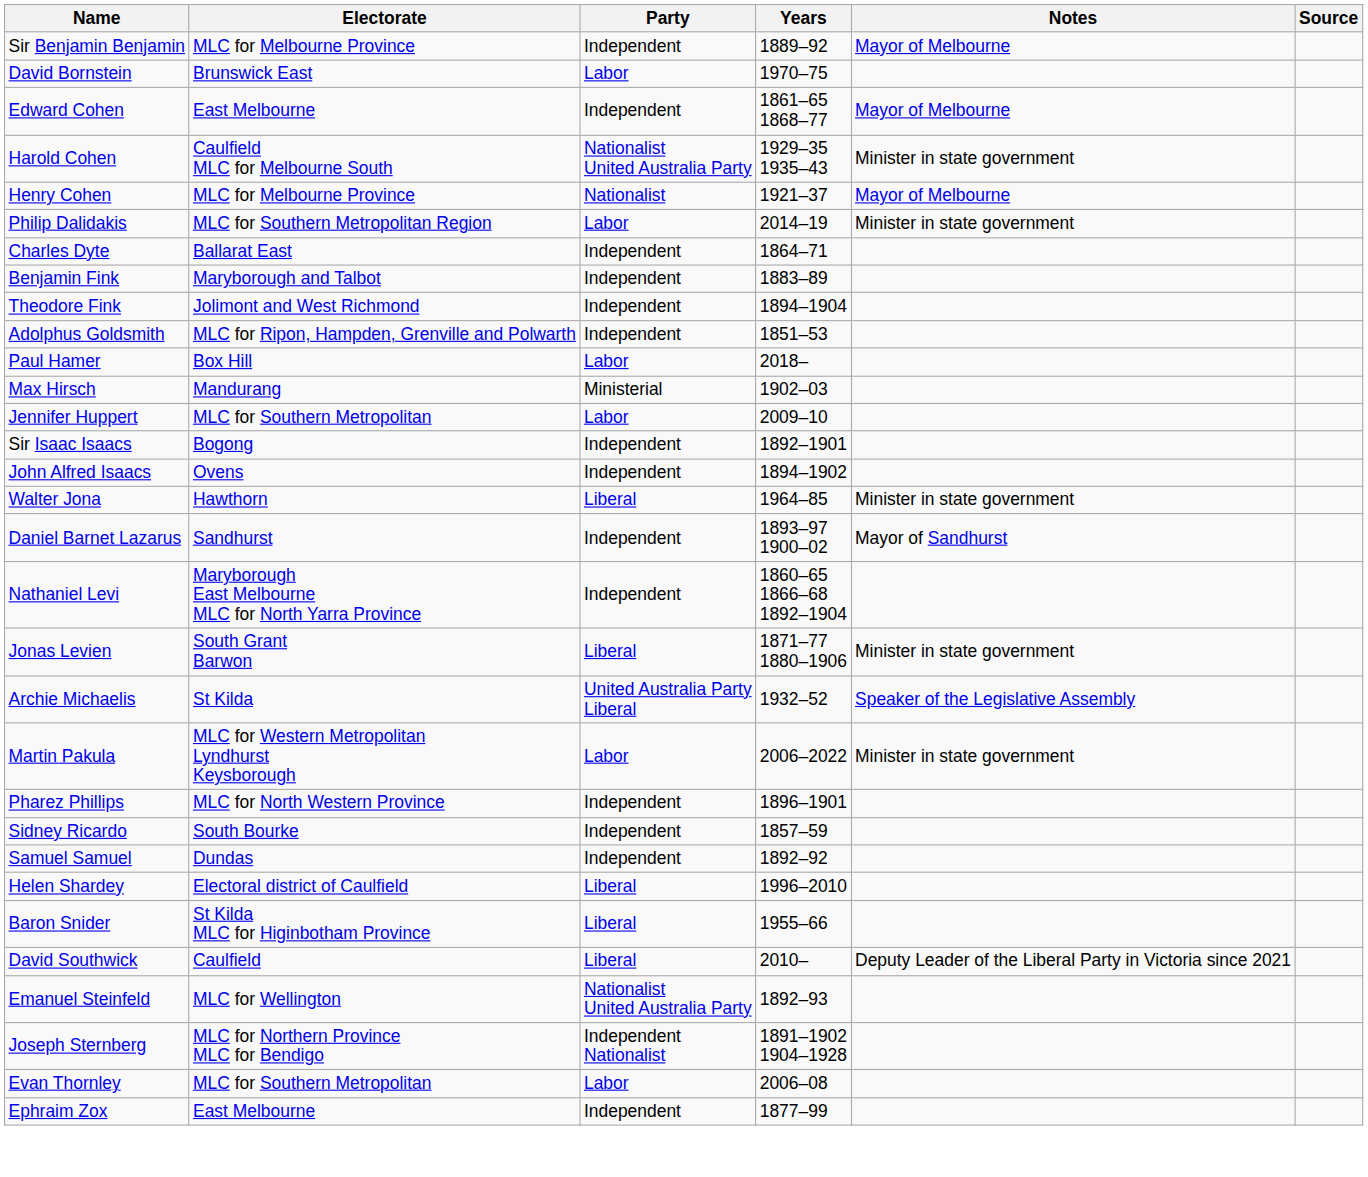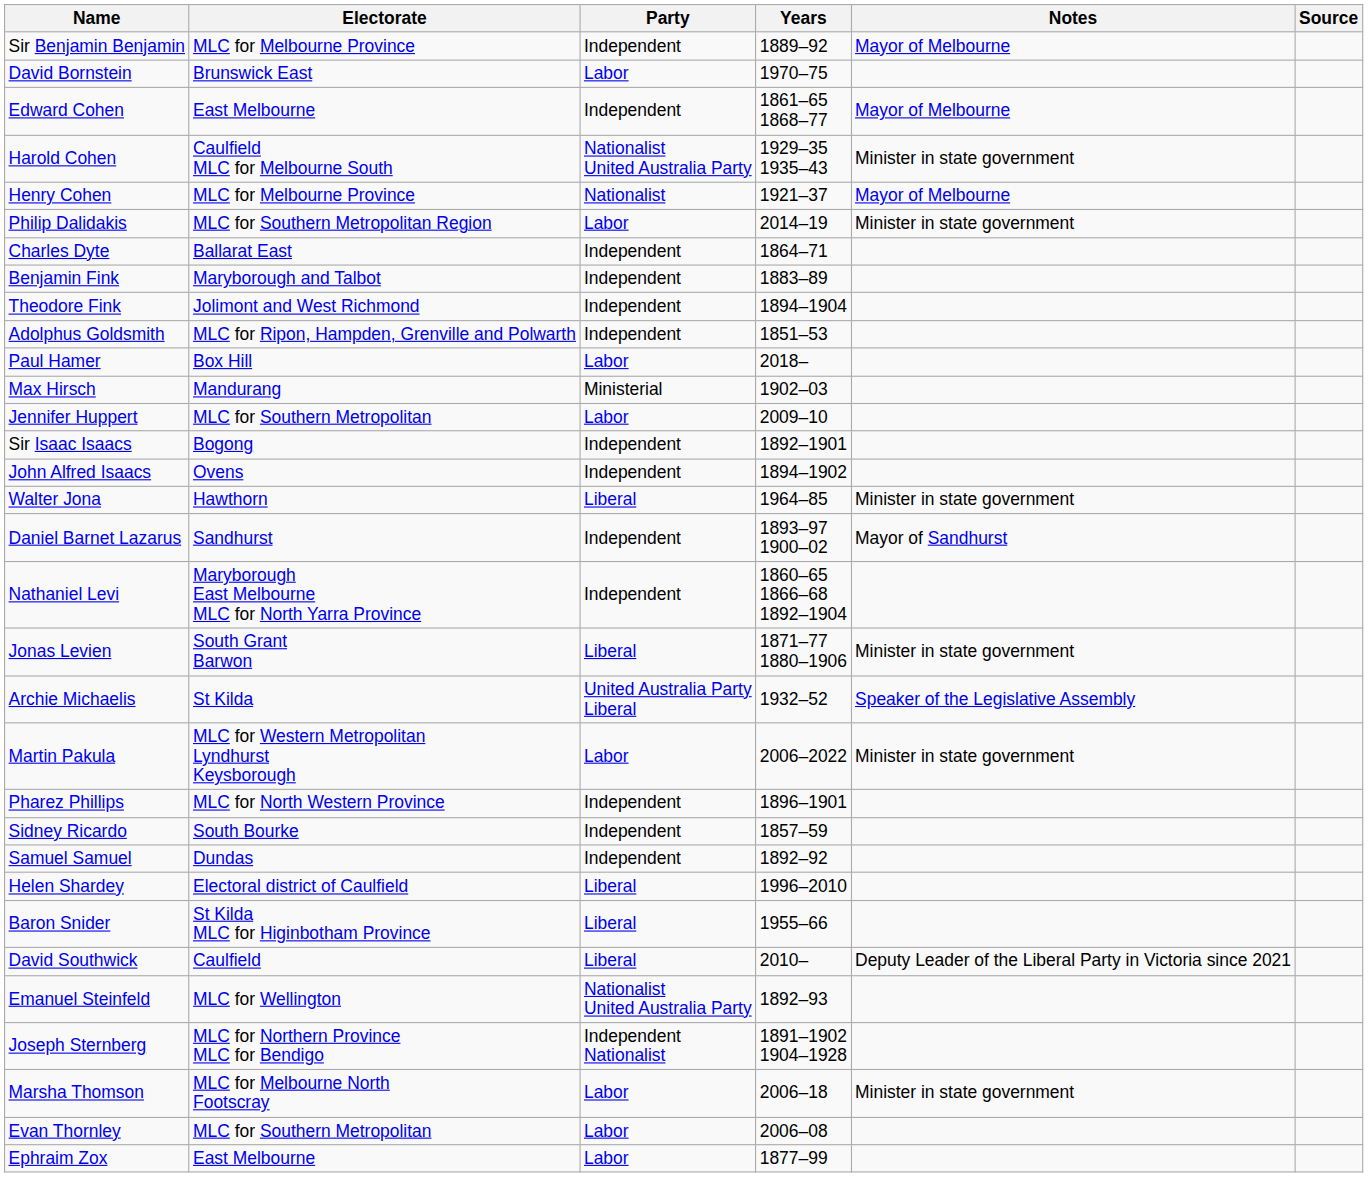+ row: Marsha Thomson | MLC for Melbourne North Footscray | Labor | 2006–18 | Minister in state government
Ephraim Zox | Party: Independent -> Labor
